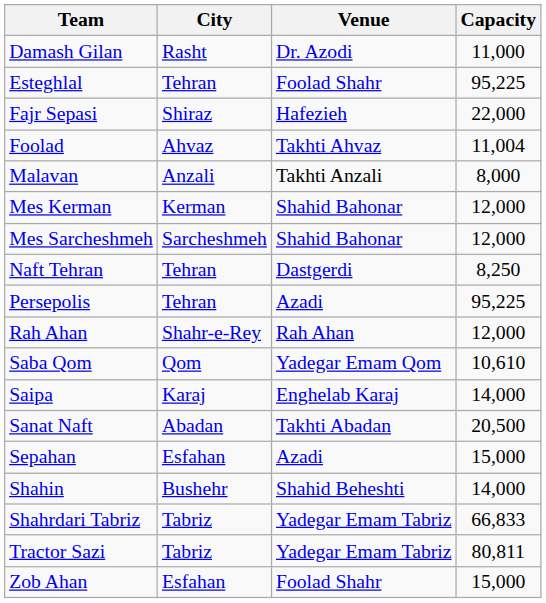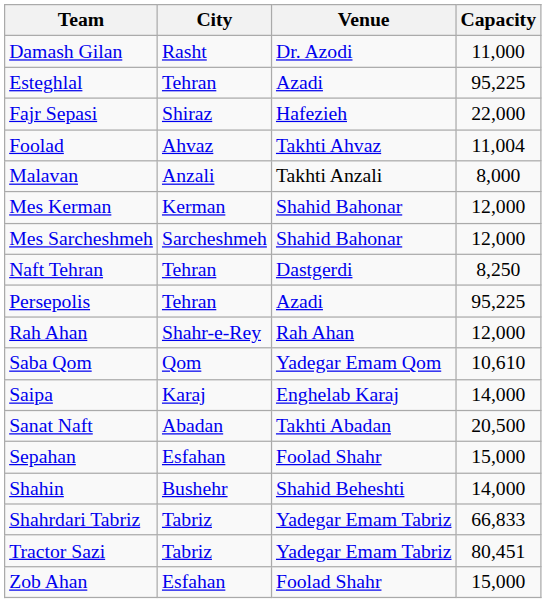Esteghlal | Venue: Foolad Shahr -> Azadi
Sepahan | Venue: Azadi -> Foolad Shahr
Tractor Sazi | Capacity: 80,811 -> 80,451
